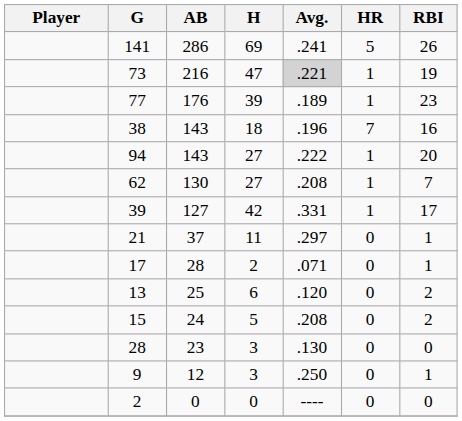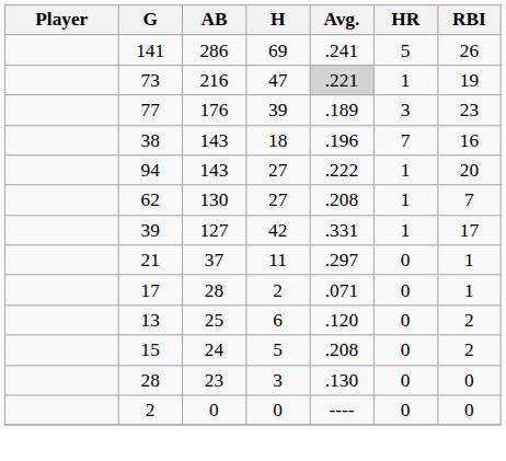77 | HR: 1 -> 3
- row: 9 | 12 | 3 | .250 | 0 | 1
